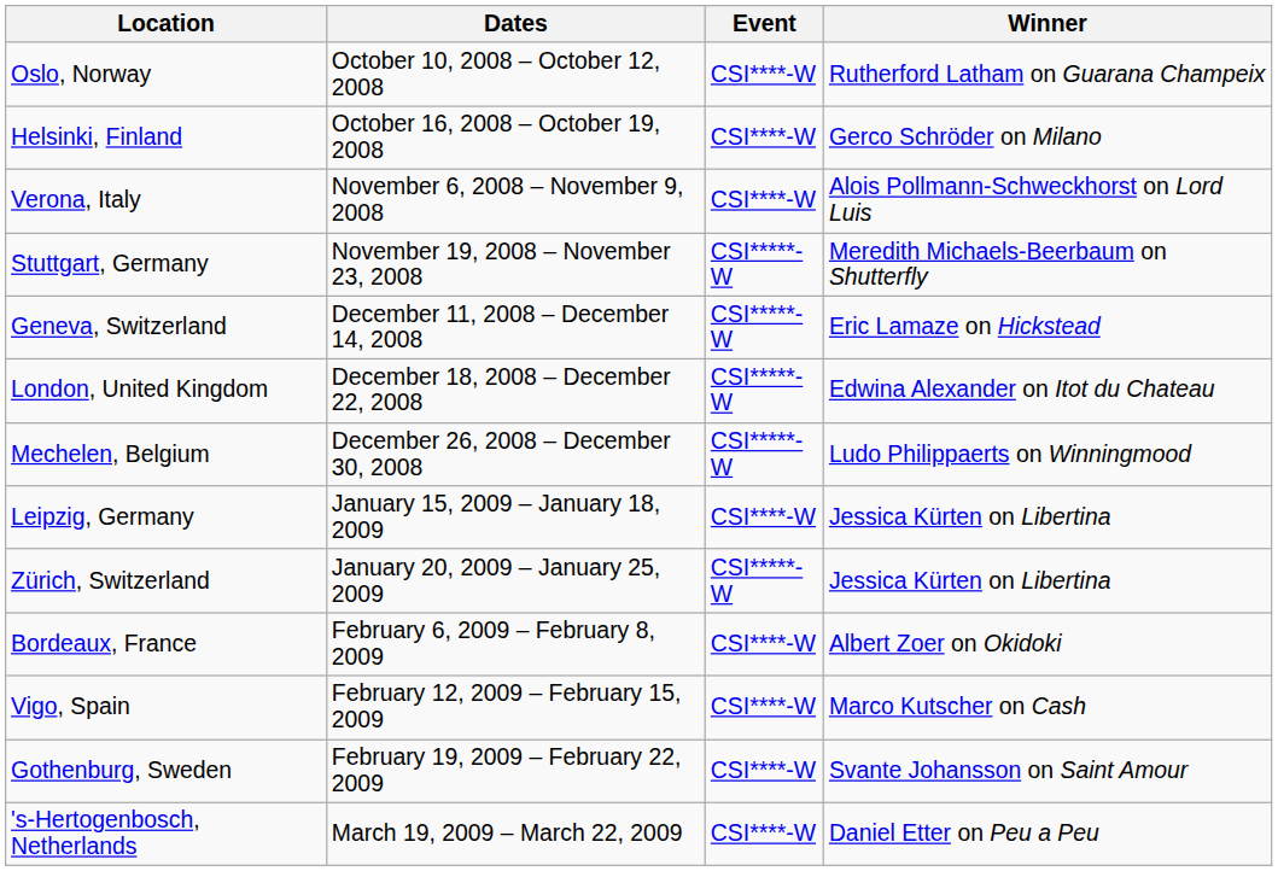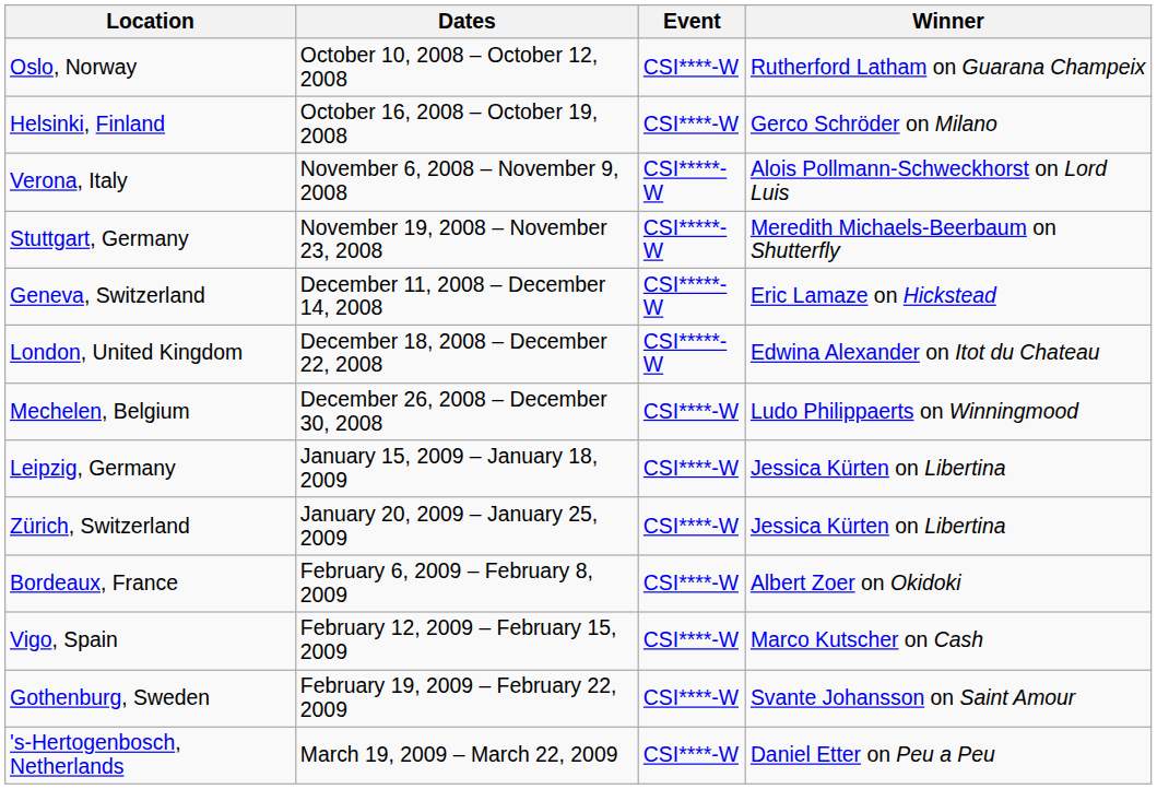Verona, Italy | Event: CSI****-W -> CSI*****-W
Mechelen, Belgium | Event: CSI*****-W -> CSI****-W
Zürich, Switzerland | Event: CSI*****-W -> CSI****-W
